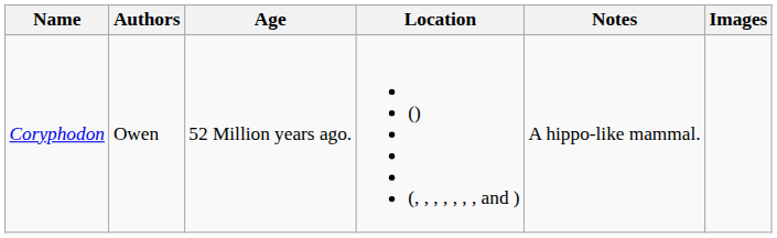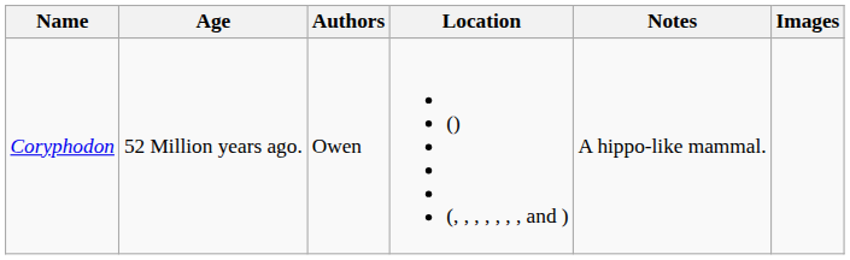columns swapped: Authors <-> Age
